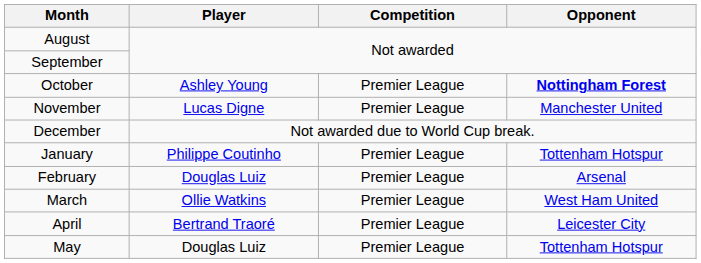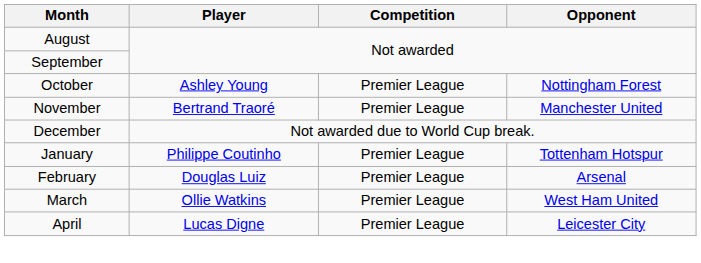October | Opponent: bold -> normal
November | Player: Lucas Digne -> Bertrand Traoré
April | Player: Bertrand Traoré -> Lucas Digne
- row: May | Douglas Luiz | Premier League | Tottenham Hotspur
